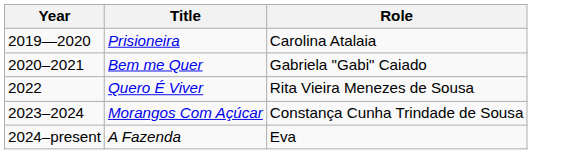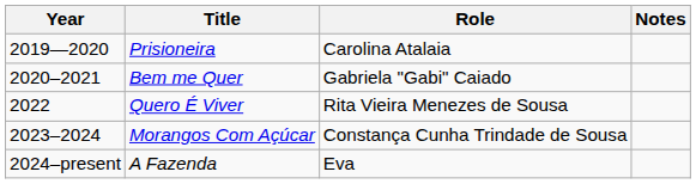+ column: Notes
